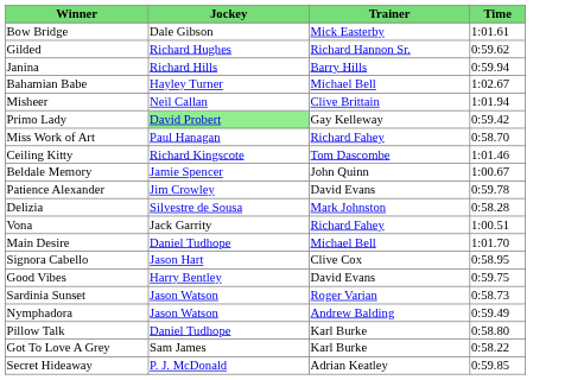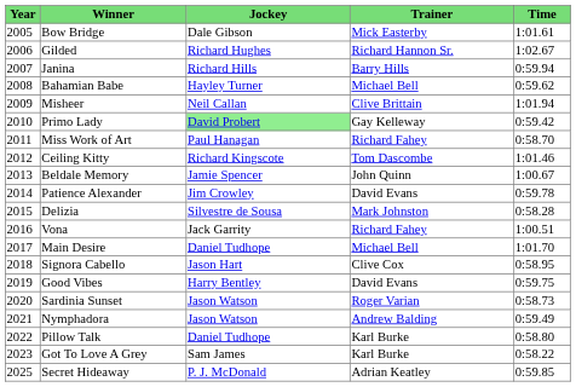+ column: Year | 2005 | 2006 | 2007 | 2008 | 2009 | 2010 | 2011 | 2012 | 2013 | 2014 | 2015 | 2016 | 2017 | 2018 | 2019 | 2020 | 2021 | 2022 | 2023 | 2025
Gilded | Time: 0:59.62 -> 1:02.67
Bahamian Babe | Time: 1:02.67 -> 0:59.62
